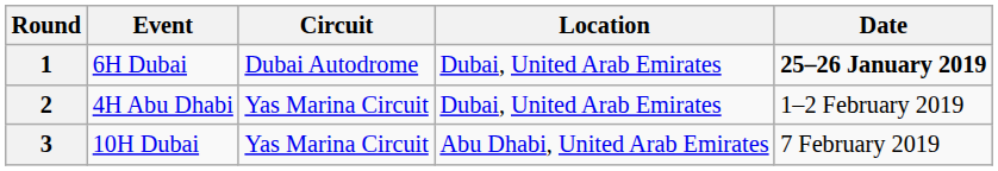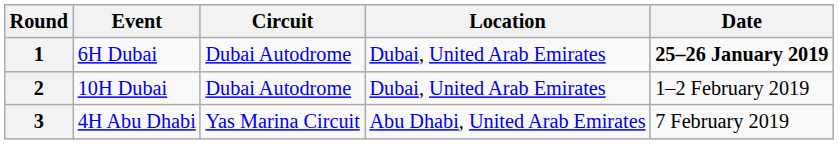2 | Event: 4H Abu Dhabi -> 10H Dubai
2 | Circuit: Yas Marina Circuit -> Dubai Autodrome
3 | Event: 10H Dubai -> 4H Abu Dhabi
